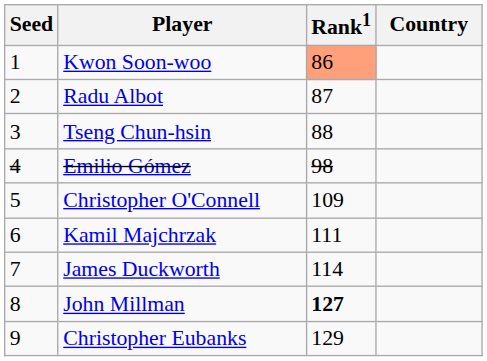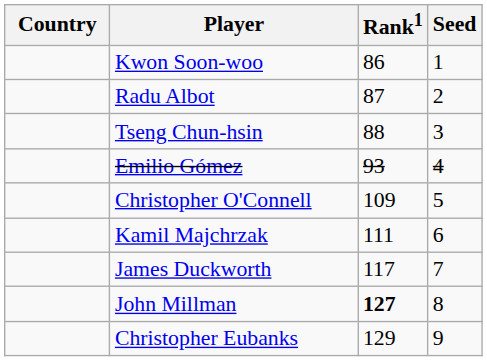columns swapped: Country <-> Seed
Kwon Soon-woo | Rank1: lightsalmon background -> no background
Emilio Gómez | Rank1: 98 -> 93
James Duckworth | Rank1: 114 -> 117
